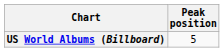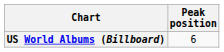US World Albums (Billboard) | Peak position: 5 -> 6
